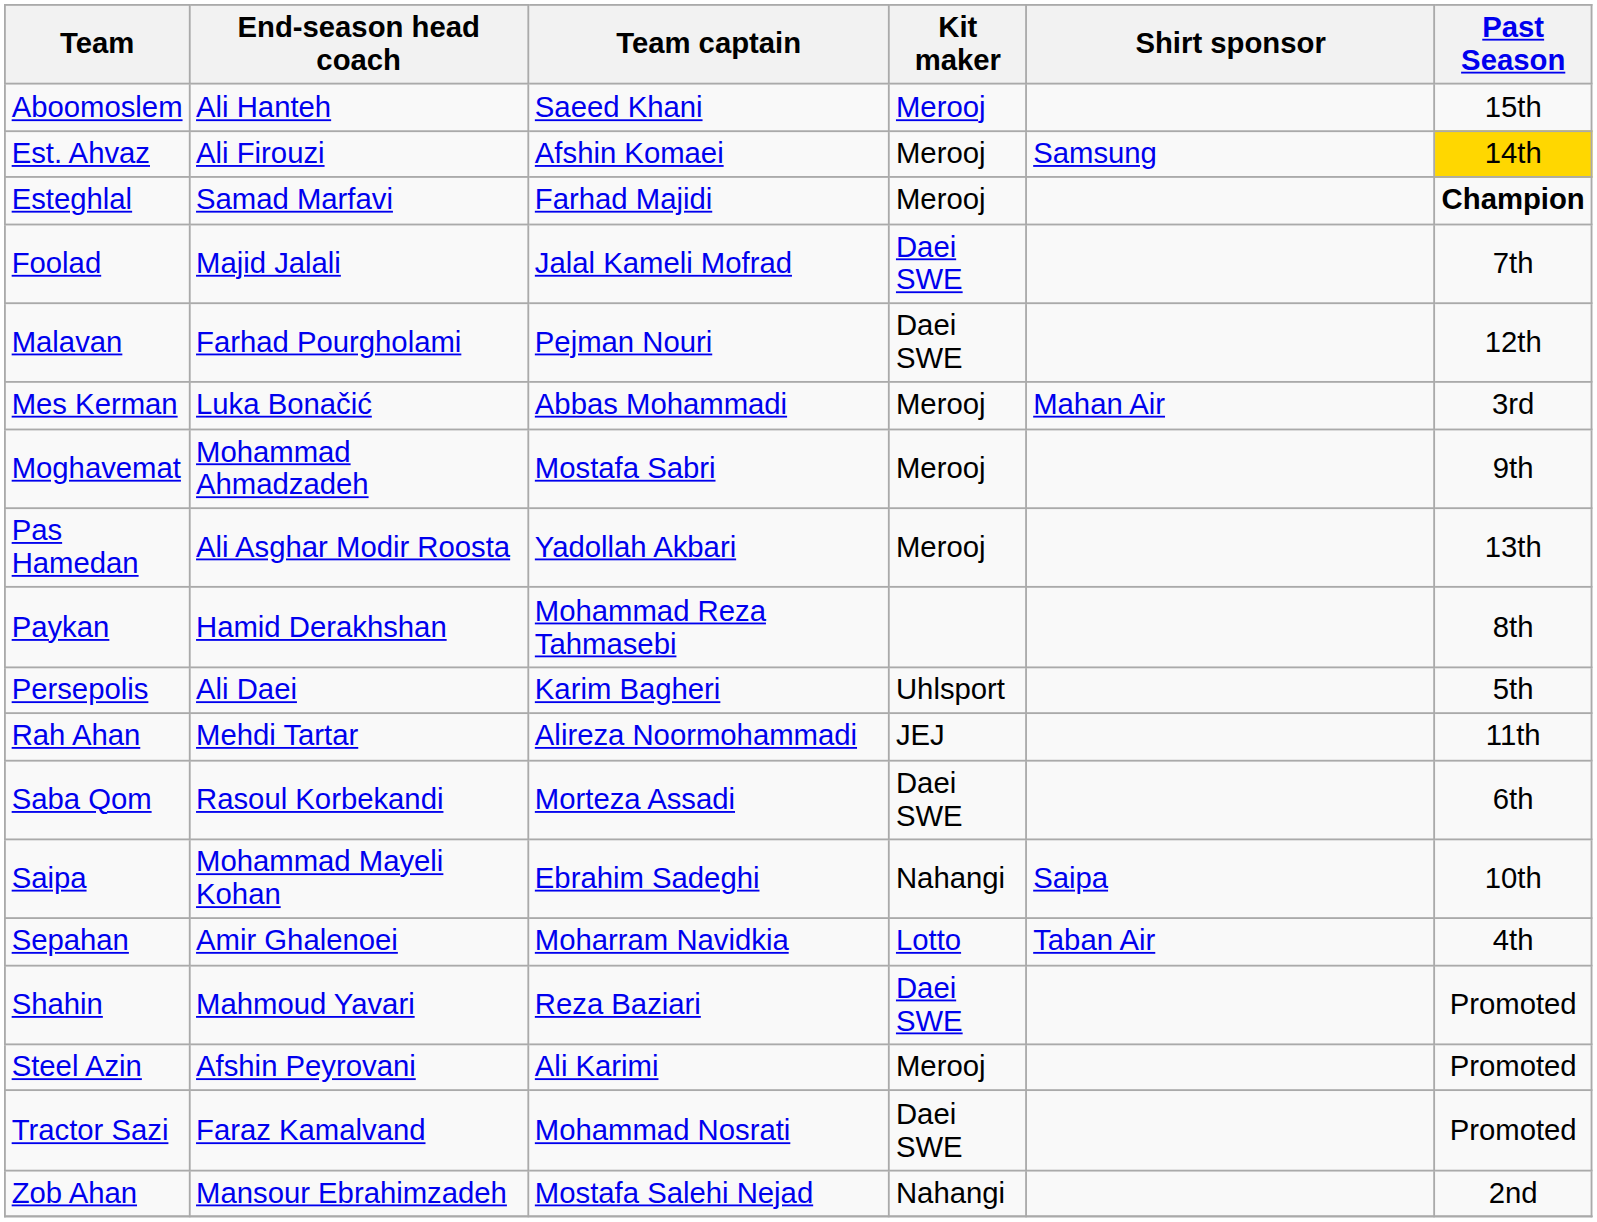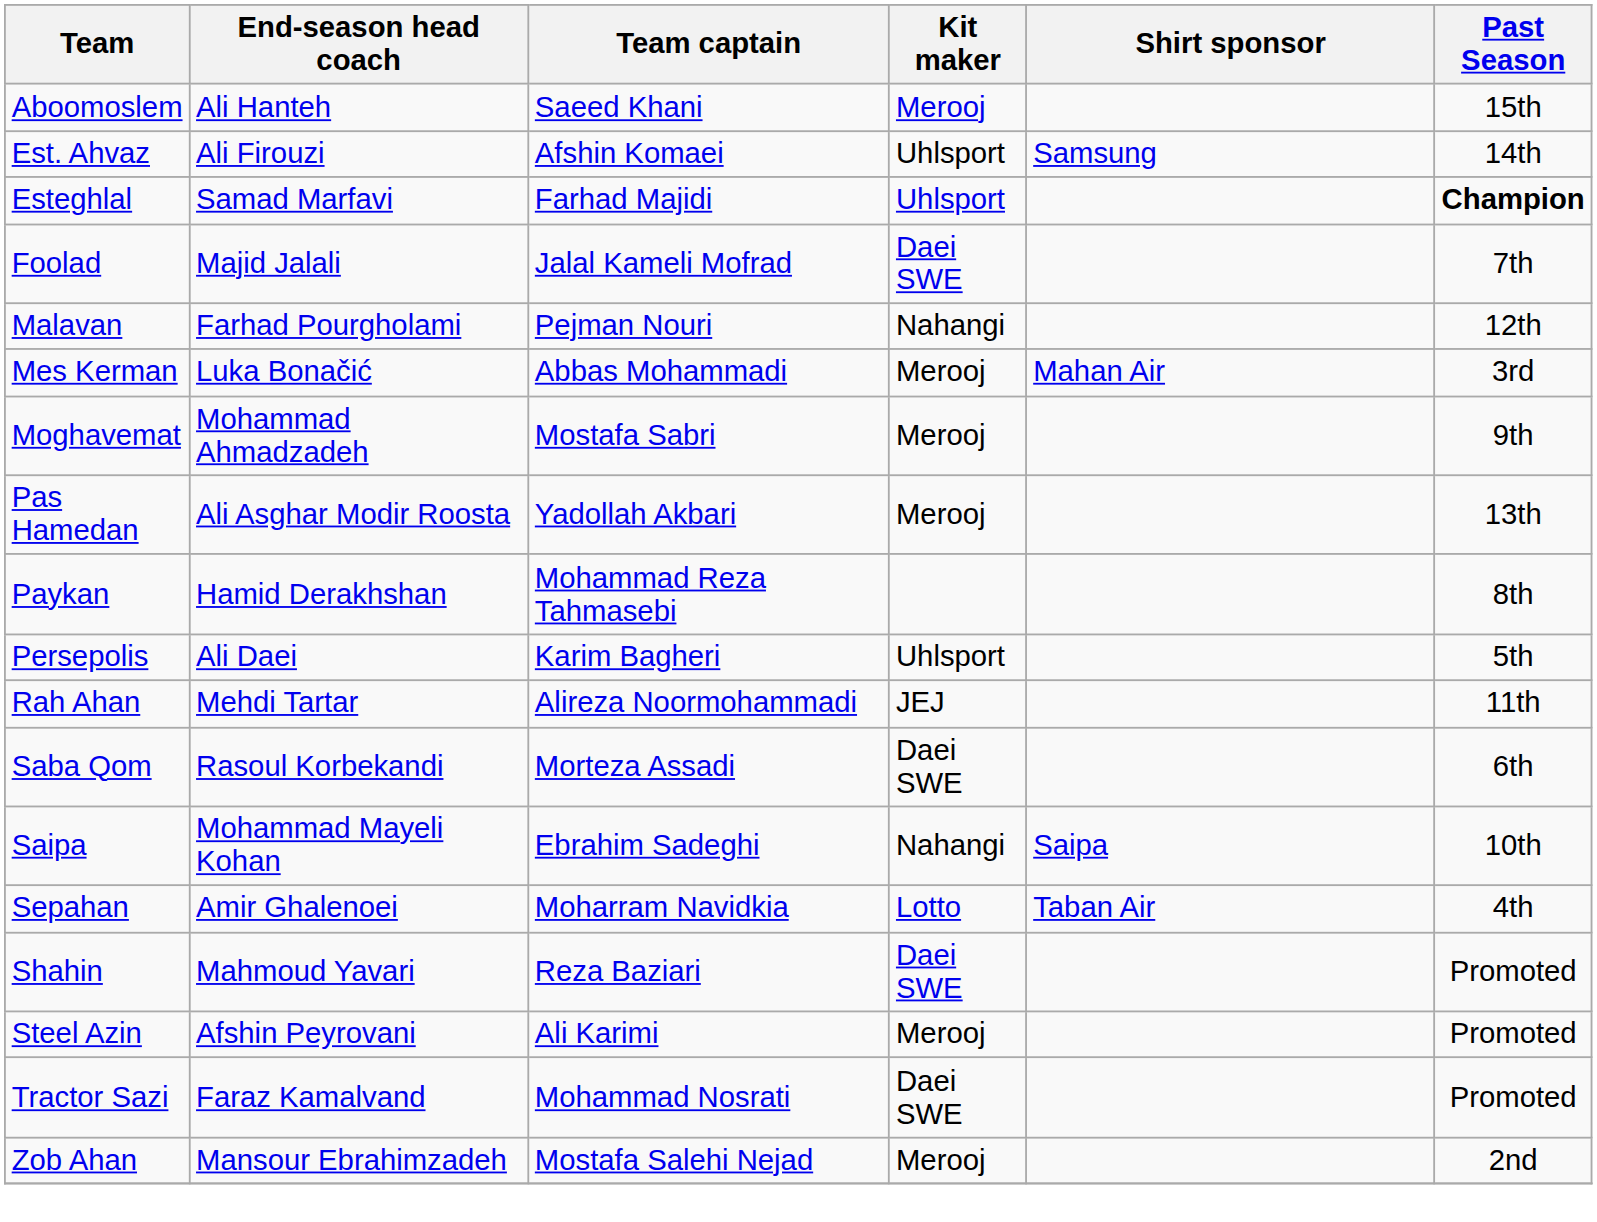Est. Ahvaz | Kit maker: Merooj -> Uhlsport
Est. Ahvaz | Past Season: gold background -> no background
Esteghlal | Kit maker: Merooj -> Uhlsport
Malavan | Kit maker: Daei SWE -> Nahangi
Zob Ahan | Kit maker: Nahangi -> Merooj
